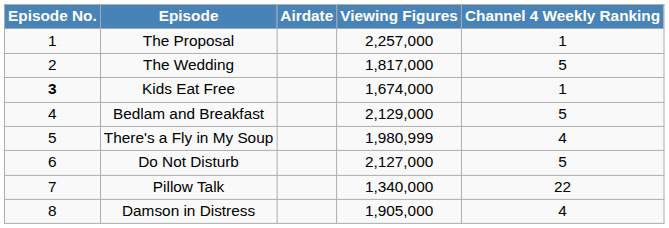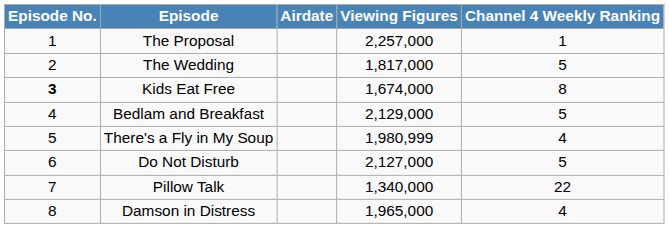Kids Eat Free | Channel 4 Weekly Ranking: 1 -> 8
Damson in Distress | Viewing Figures: 1,905,000 -> 1,965,000
